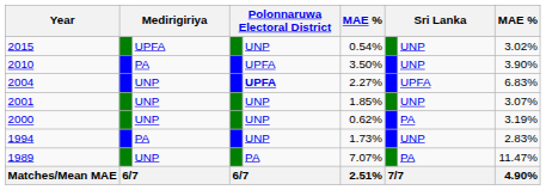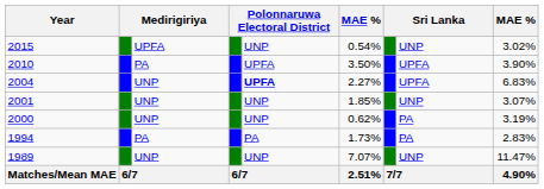2010 | column 8: UNP -> UPFA
1994 | column 5: UNP -> PA
1994 | column 8: UNP -> PA
1989 | column 5: PA -> UNP
1989 | column 8: PA -> UNP
